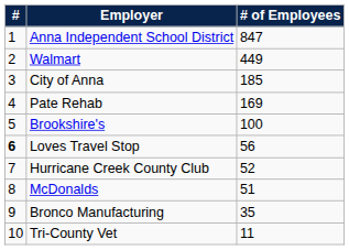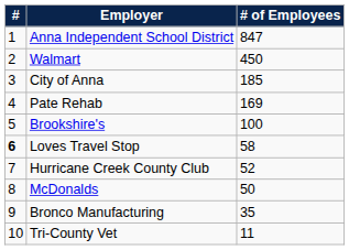Walmart | # of Employees: 449 -> 450
Loves Travel Stop | # of Employees: 56 -> 58
McDonalds | # of Employees: 51 -> 50
